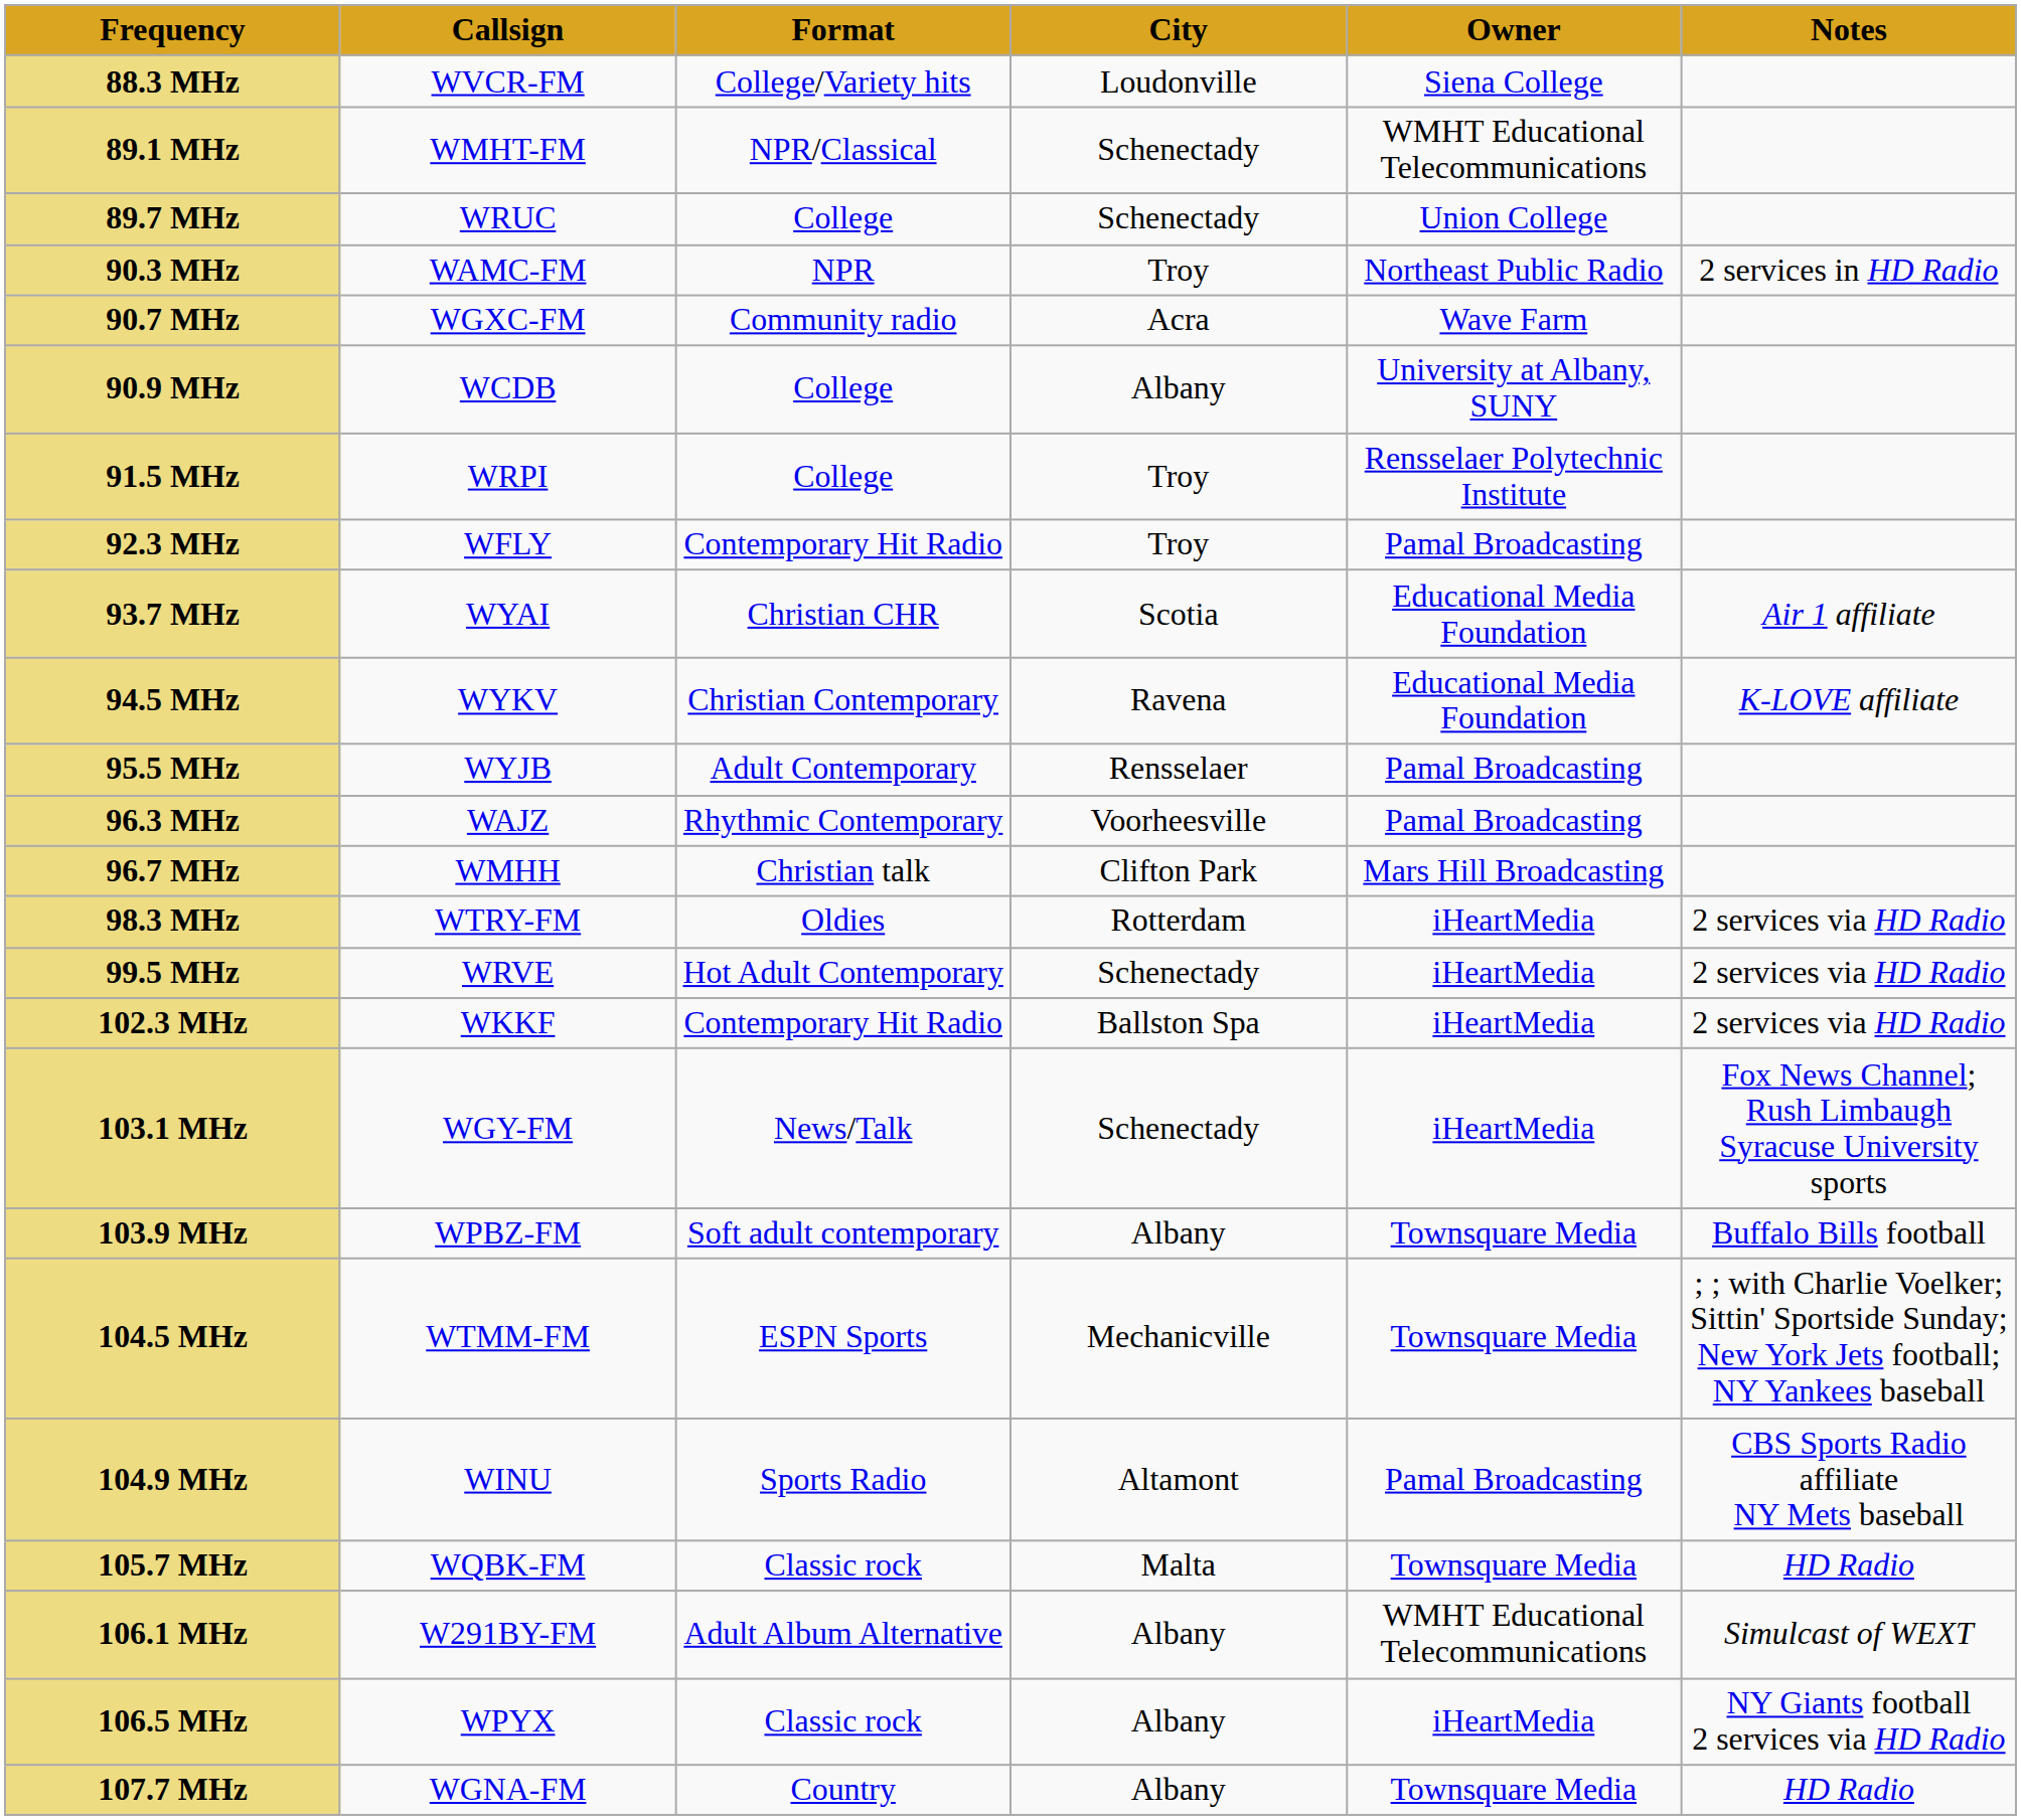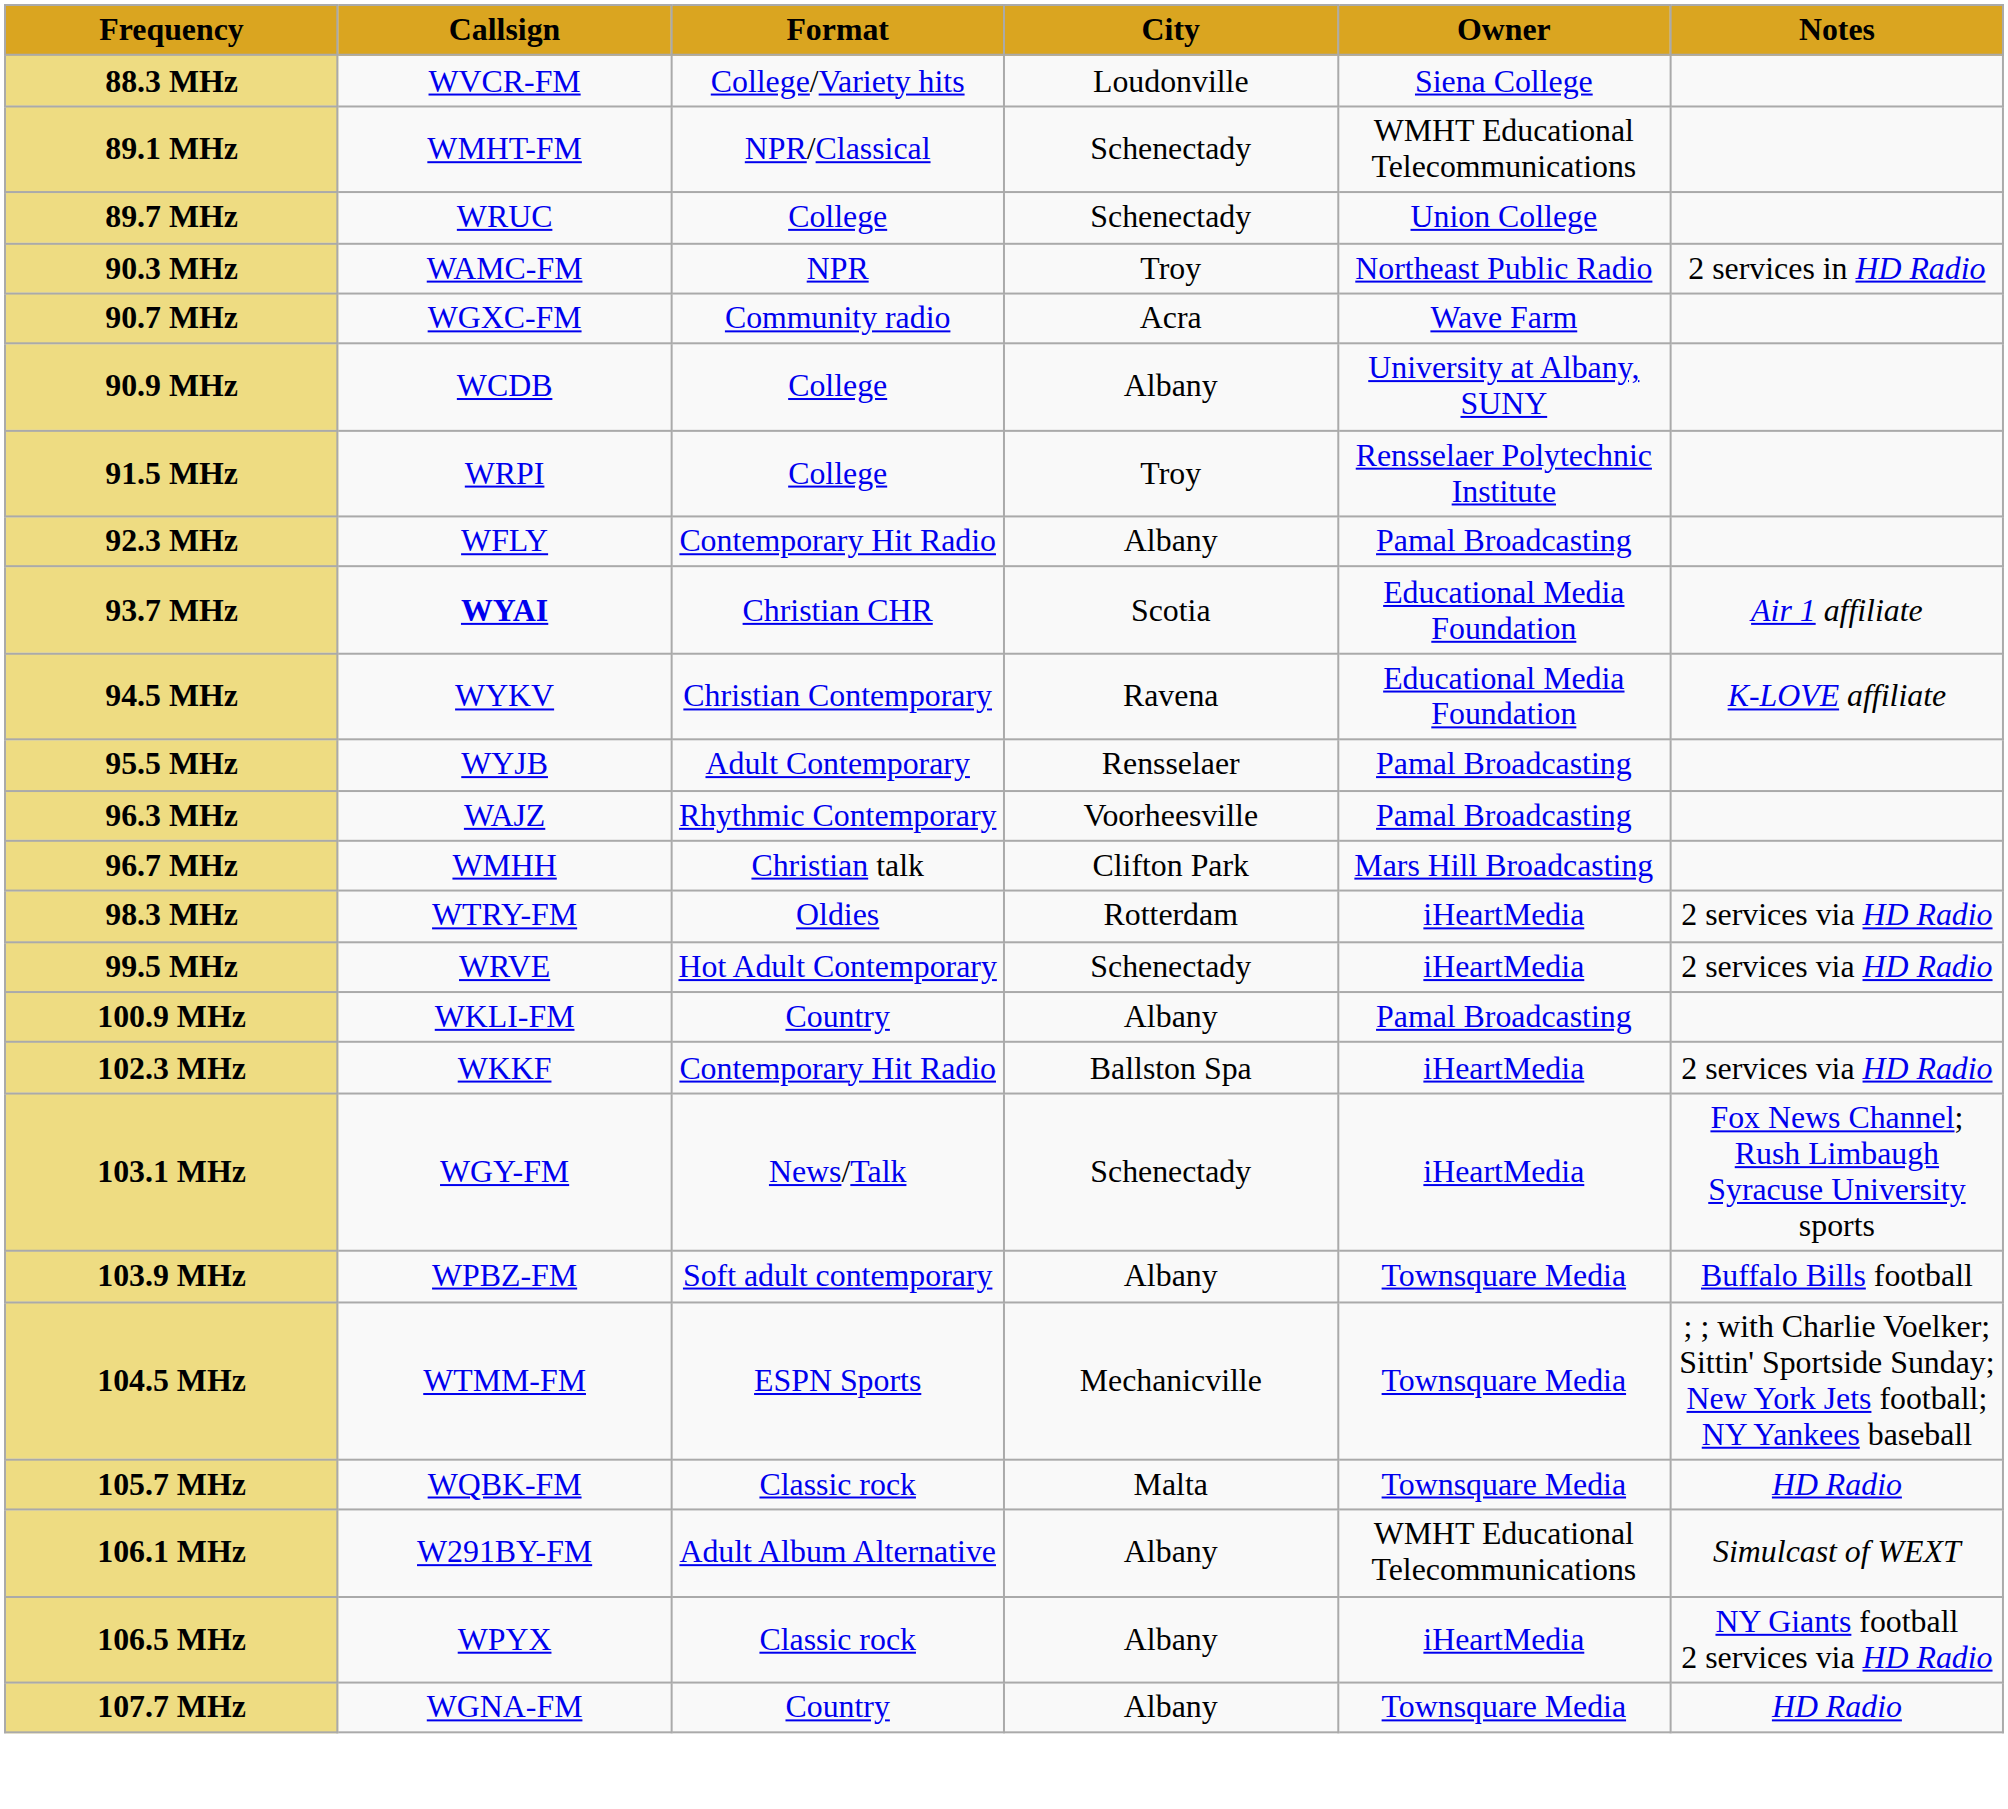92.3 MHz | City: Troy -> Albany
93.7 MHz | Callsign: normal -> bold
+ row: 100.9 MHz | WKLI-FM | Country | Albany | Pamal Broadcasting
- row: 104.9 MHz | WINU | Sports Radio | Altamont | Pamal Broadcasting | CBS Sports Radio affiliate NY Mets baseball
